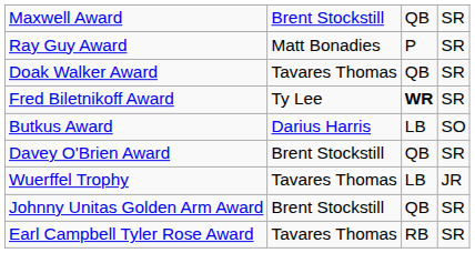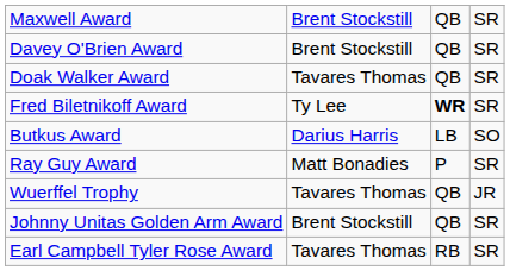rows swapped: Davey O'Brien Award <-> Ray Guy Award
Wuerffel Trophy | column 3: LB -> QB
